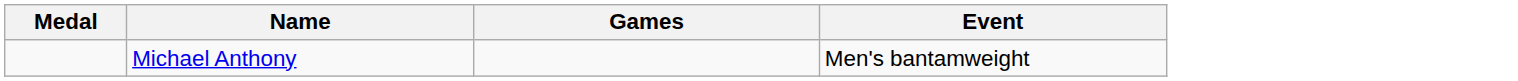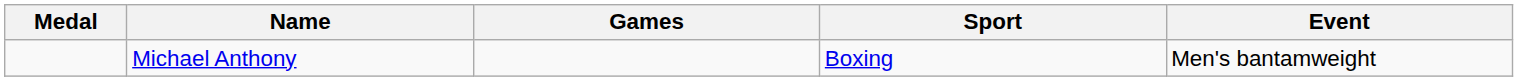+ column: Sport | Boxing
